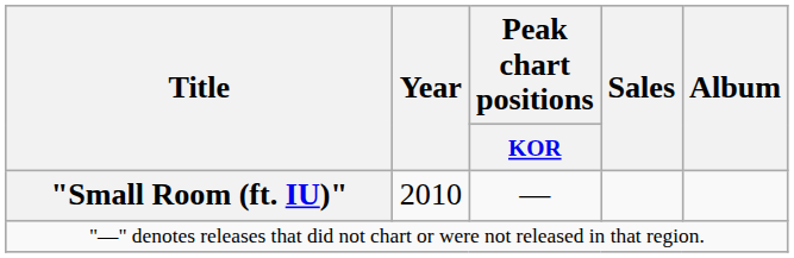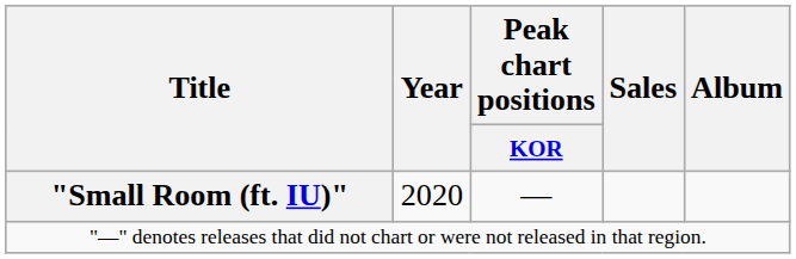"Small Room (ft. IU)" | Year: 2010 -> 2020
